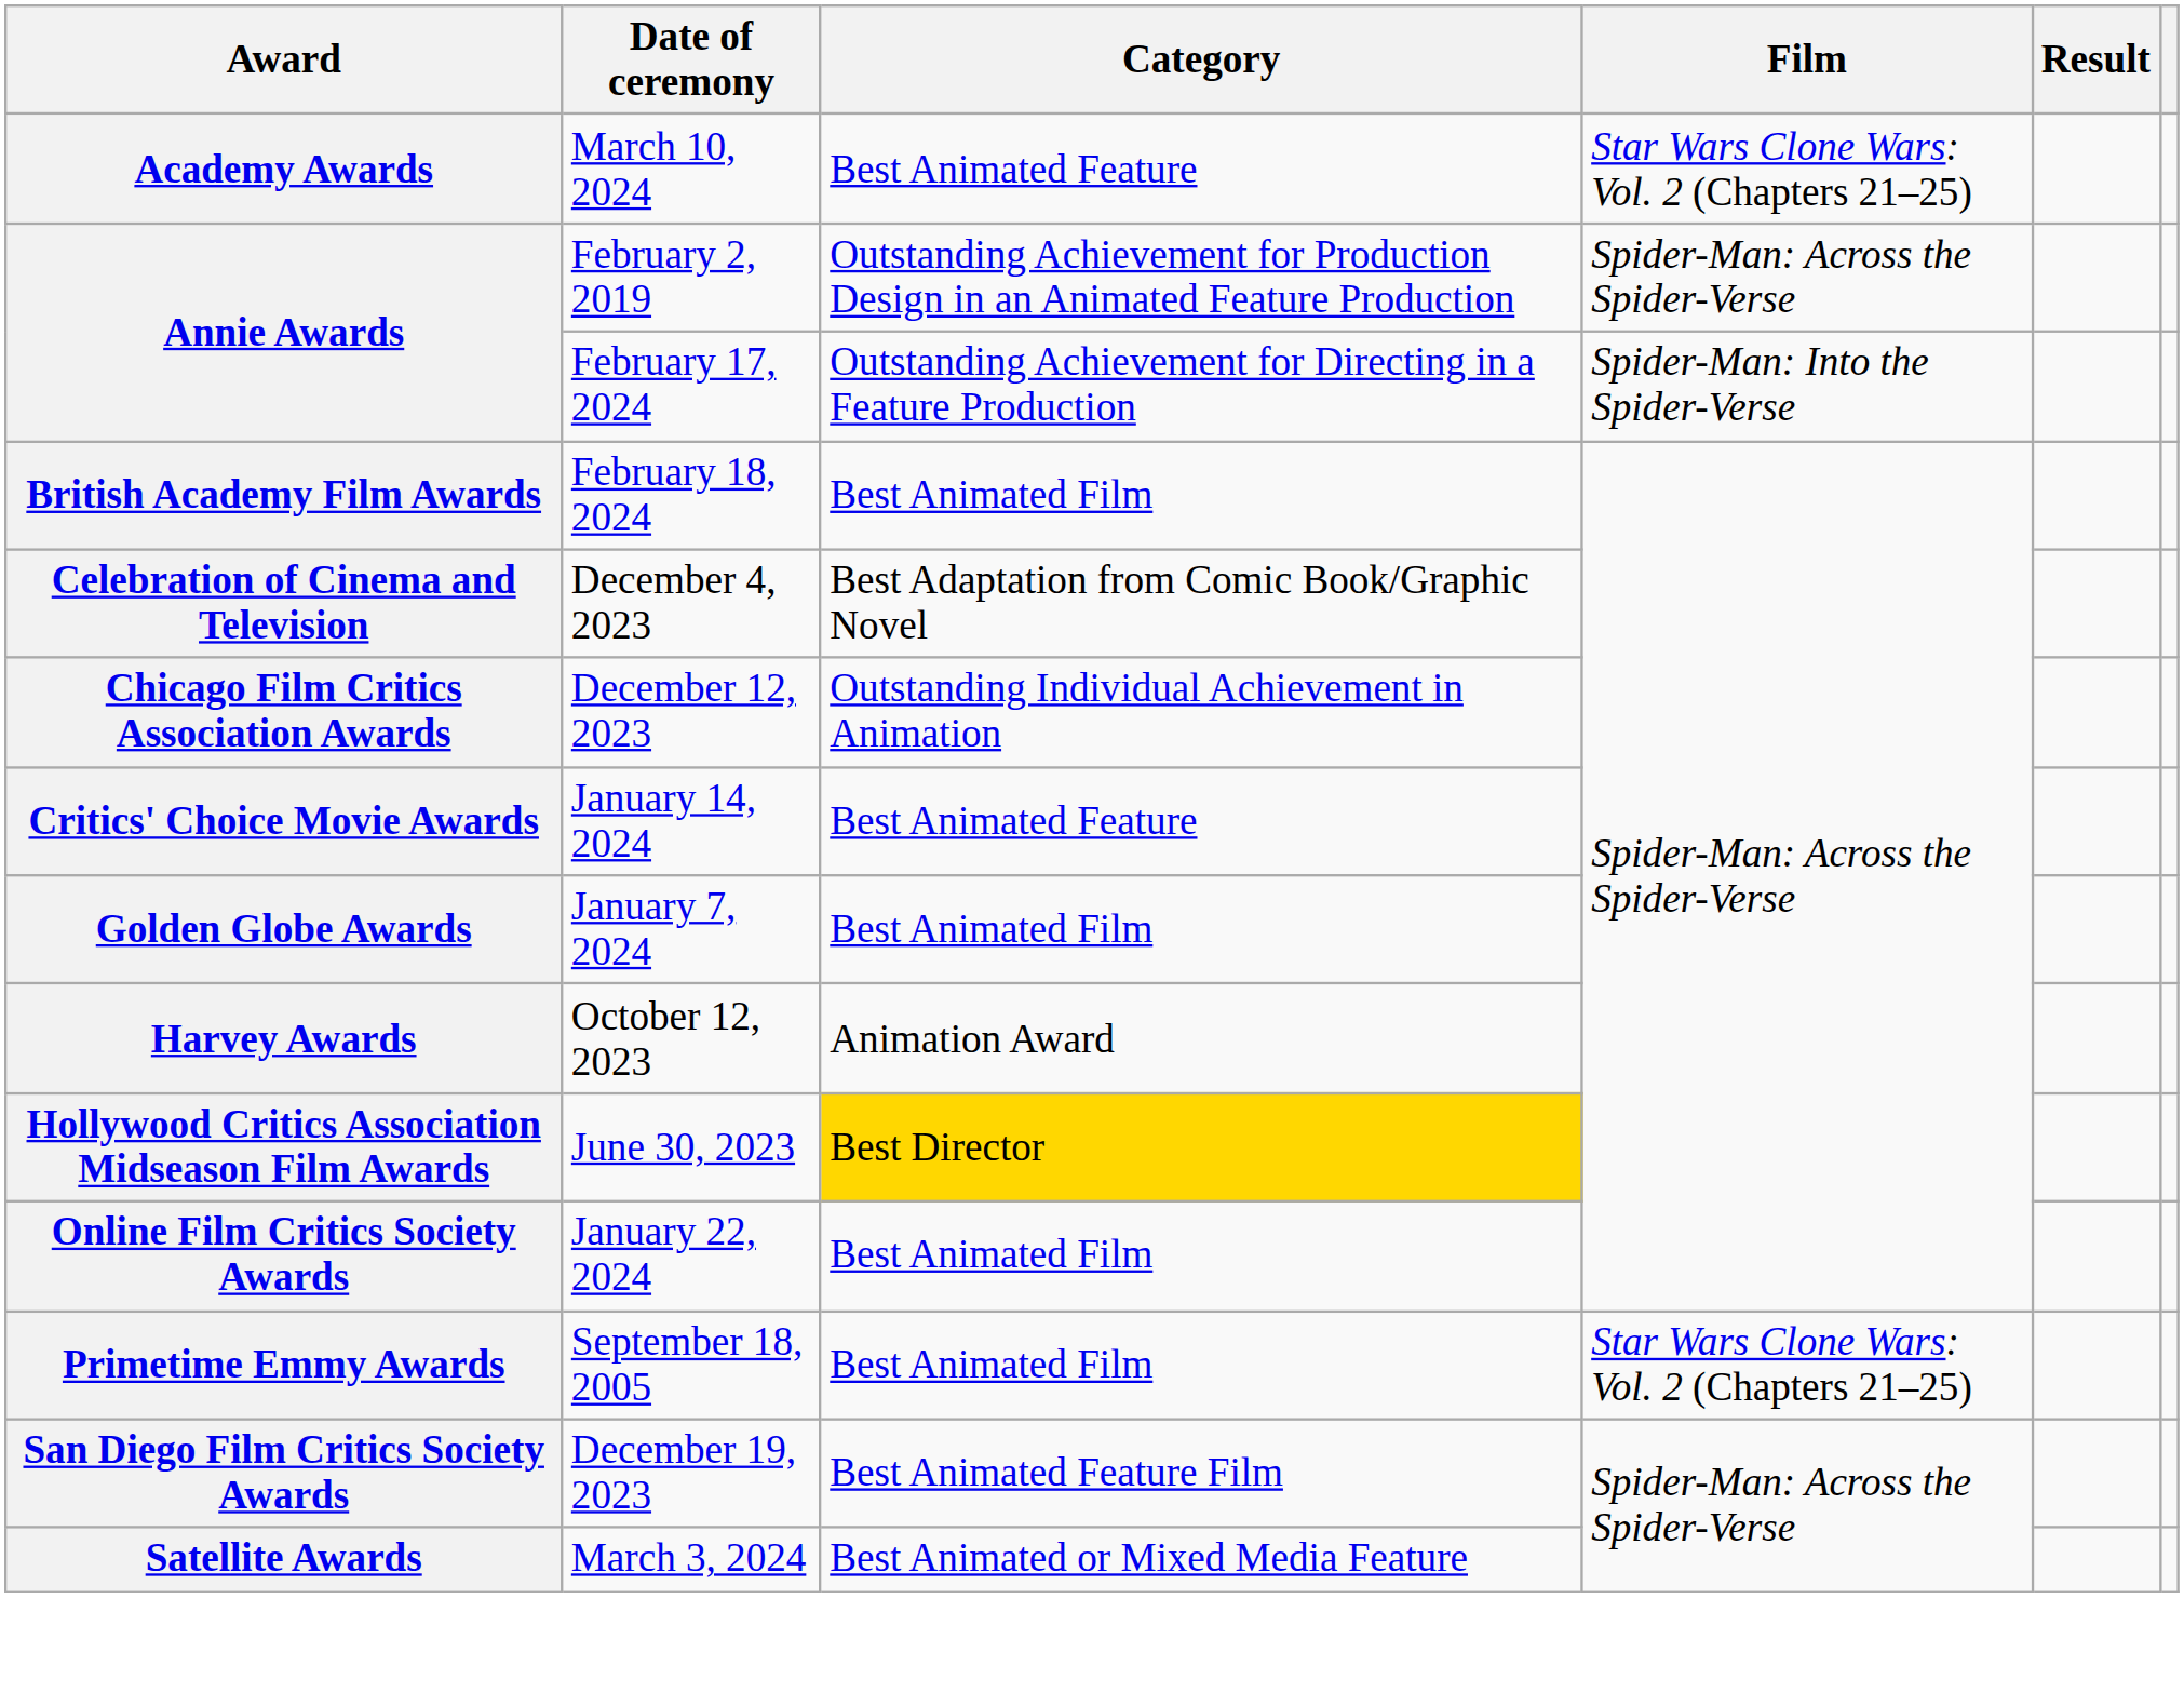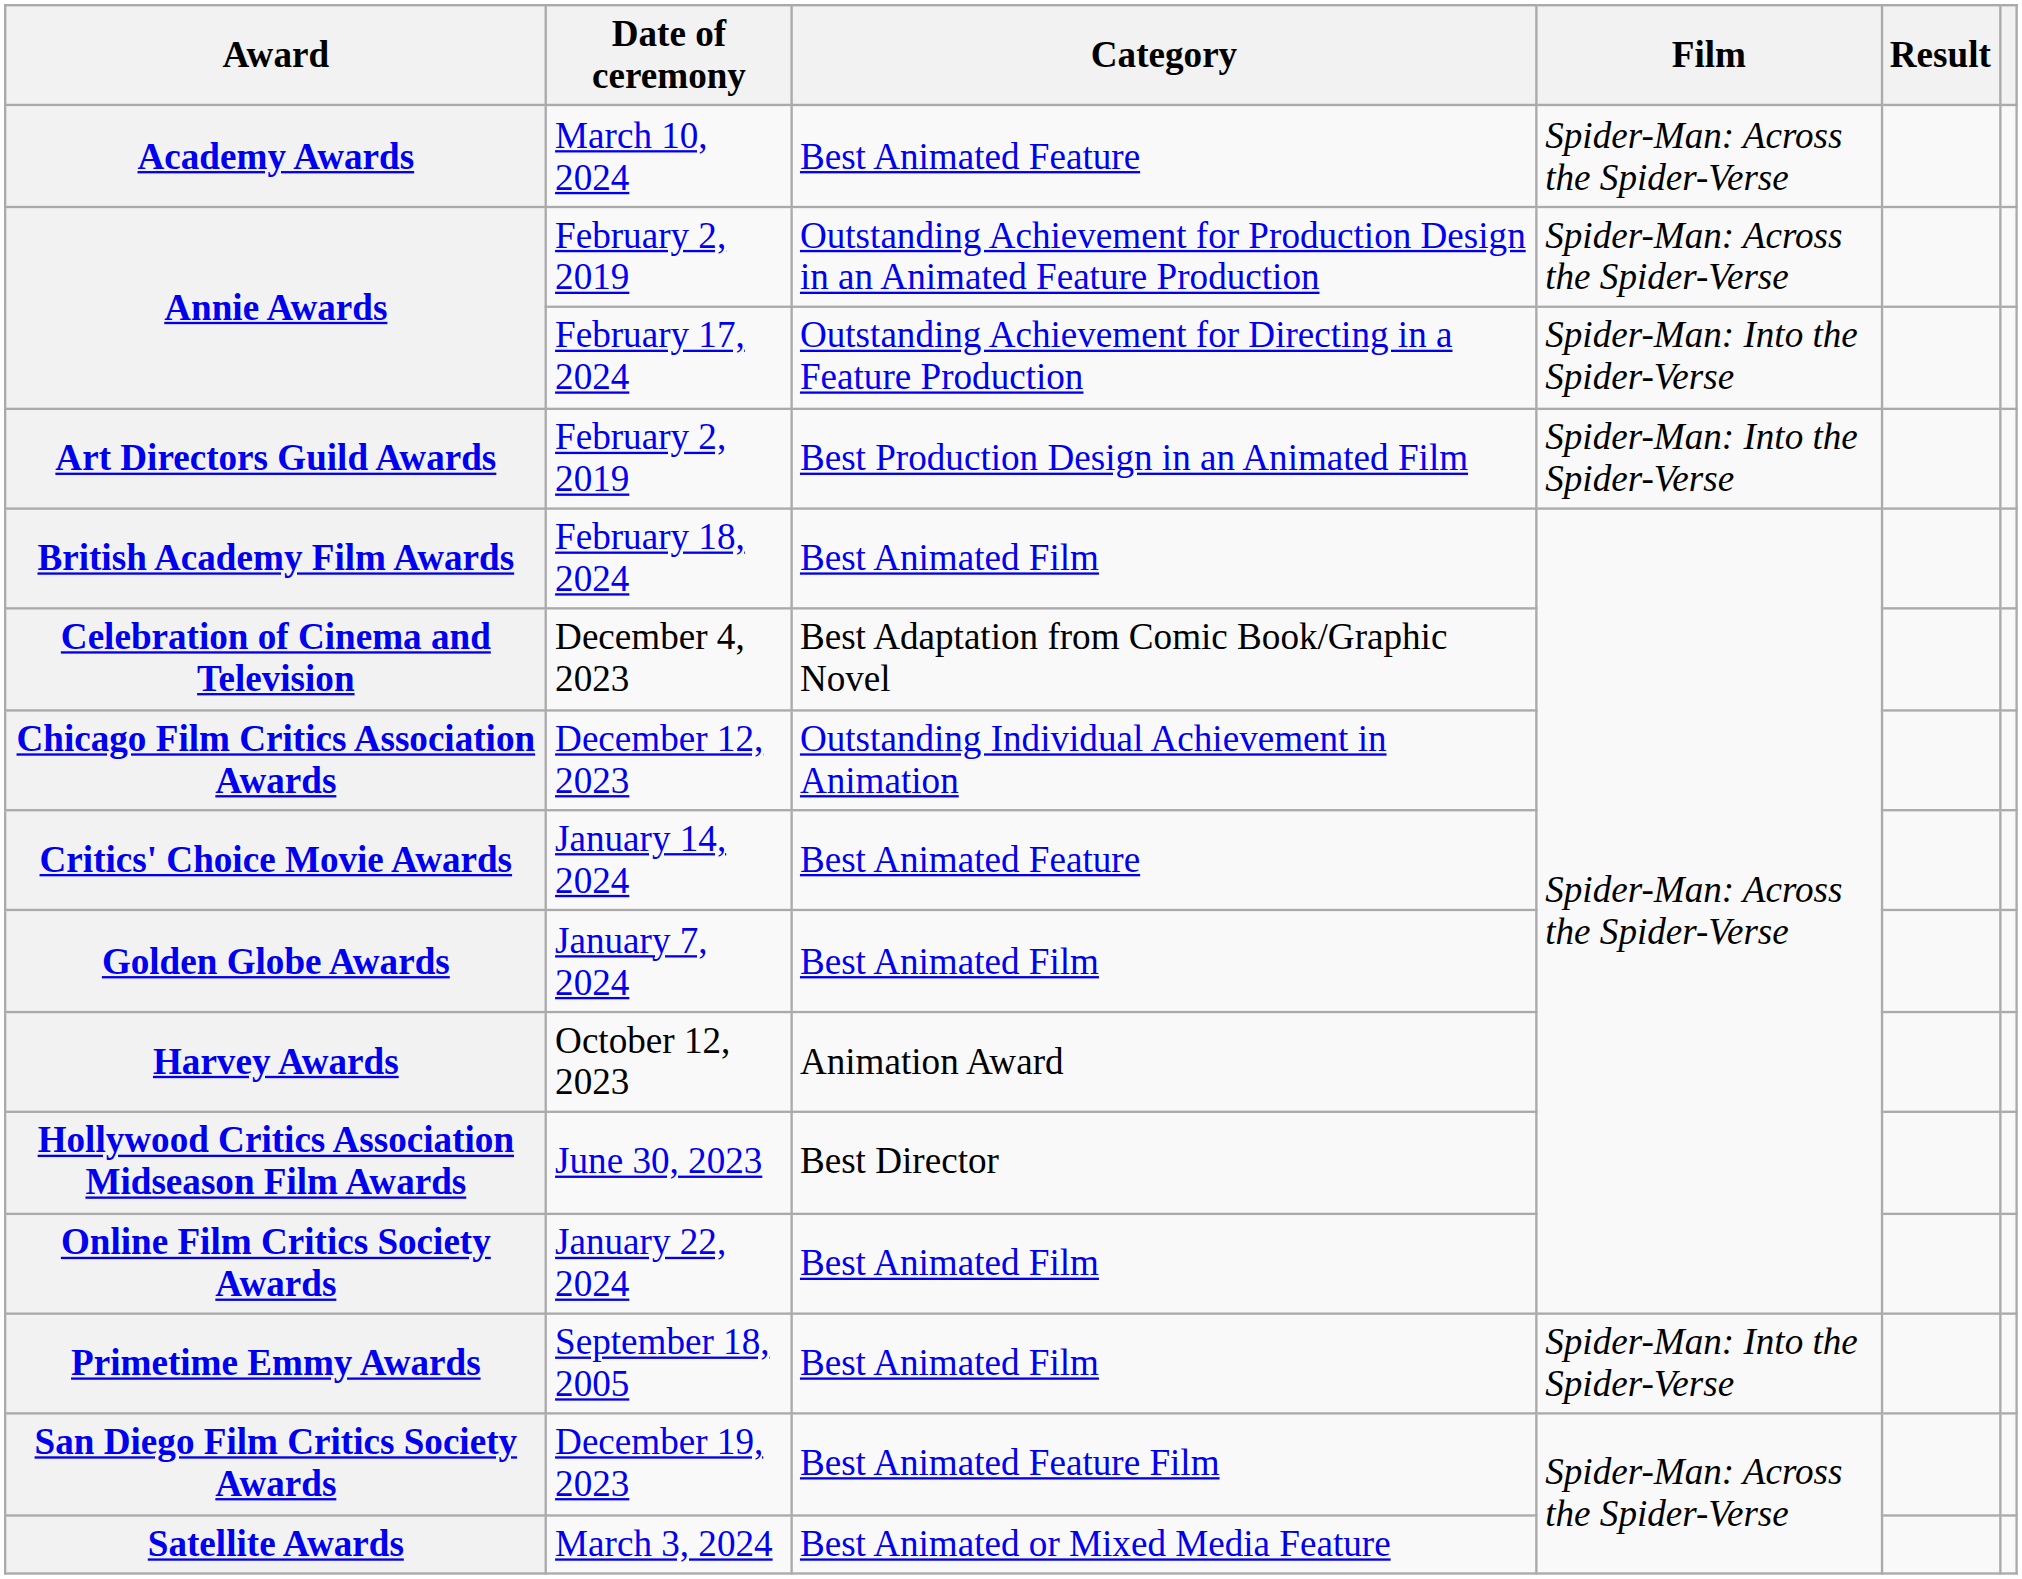Academy Awards | Film: Star Wars Clone Wars: Vol. 2 (Chapters 21–25) -> Spider-Man: Across the Spider-Verse
+ row: Art Directors Guild Awards | February 2, 2019 | Best Production Design in an Animated Film | Spider-Man: Into the Spider-Verse
Hollywood Critics Association Midseason Film Awards | Category: gold background -> no background
Primetime Emmy Awards | Film: Star Wars Clone Wars: Vol. 2 (Chapters 21–25) -> Spider-Man: Into the Spider-Verse
